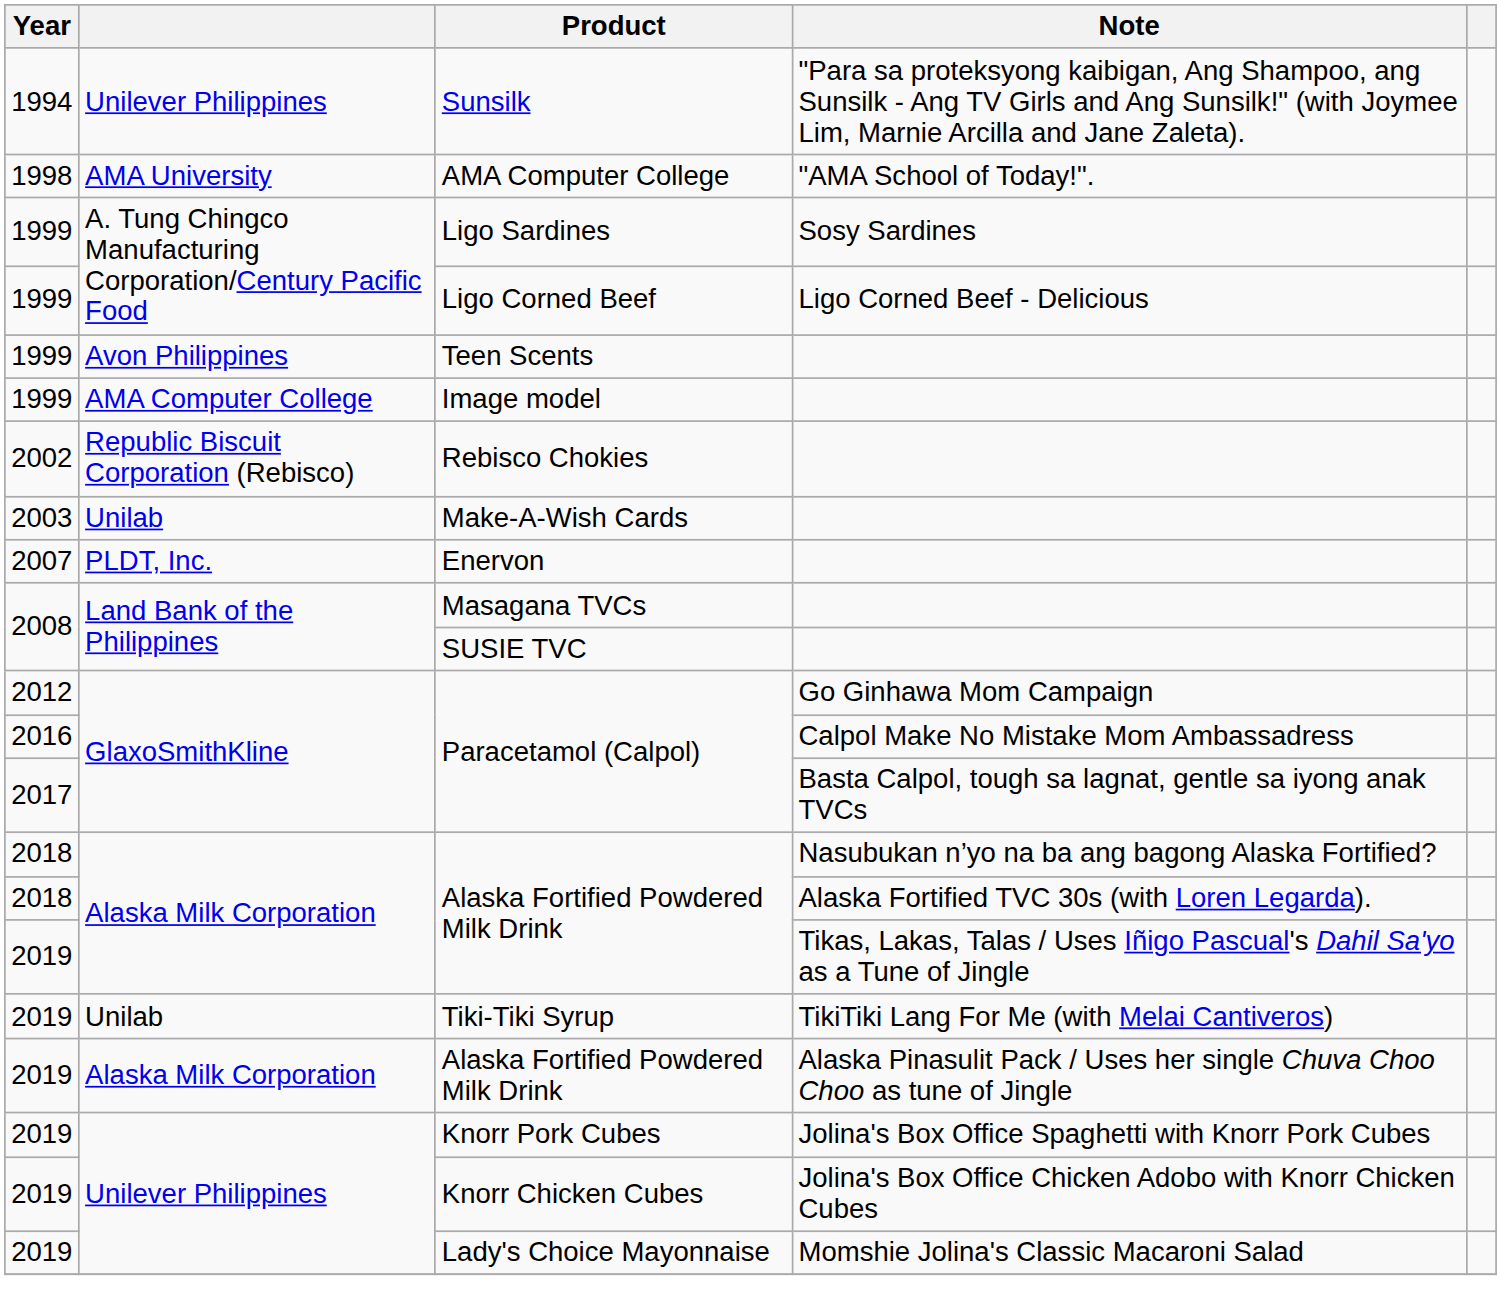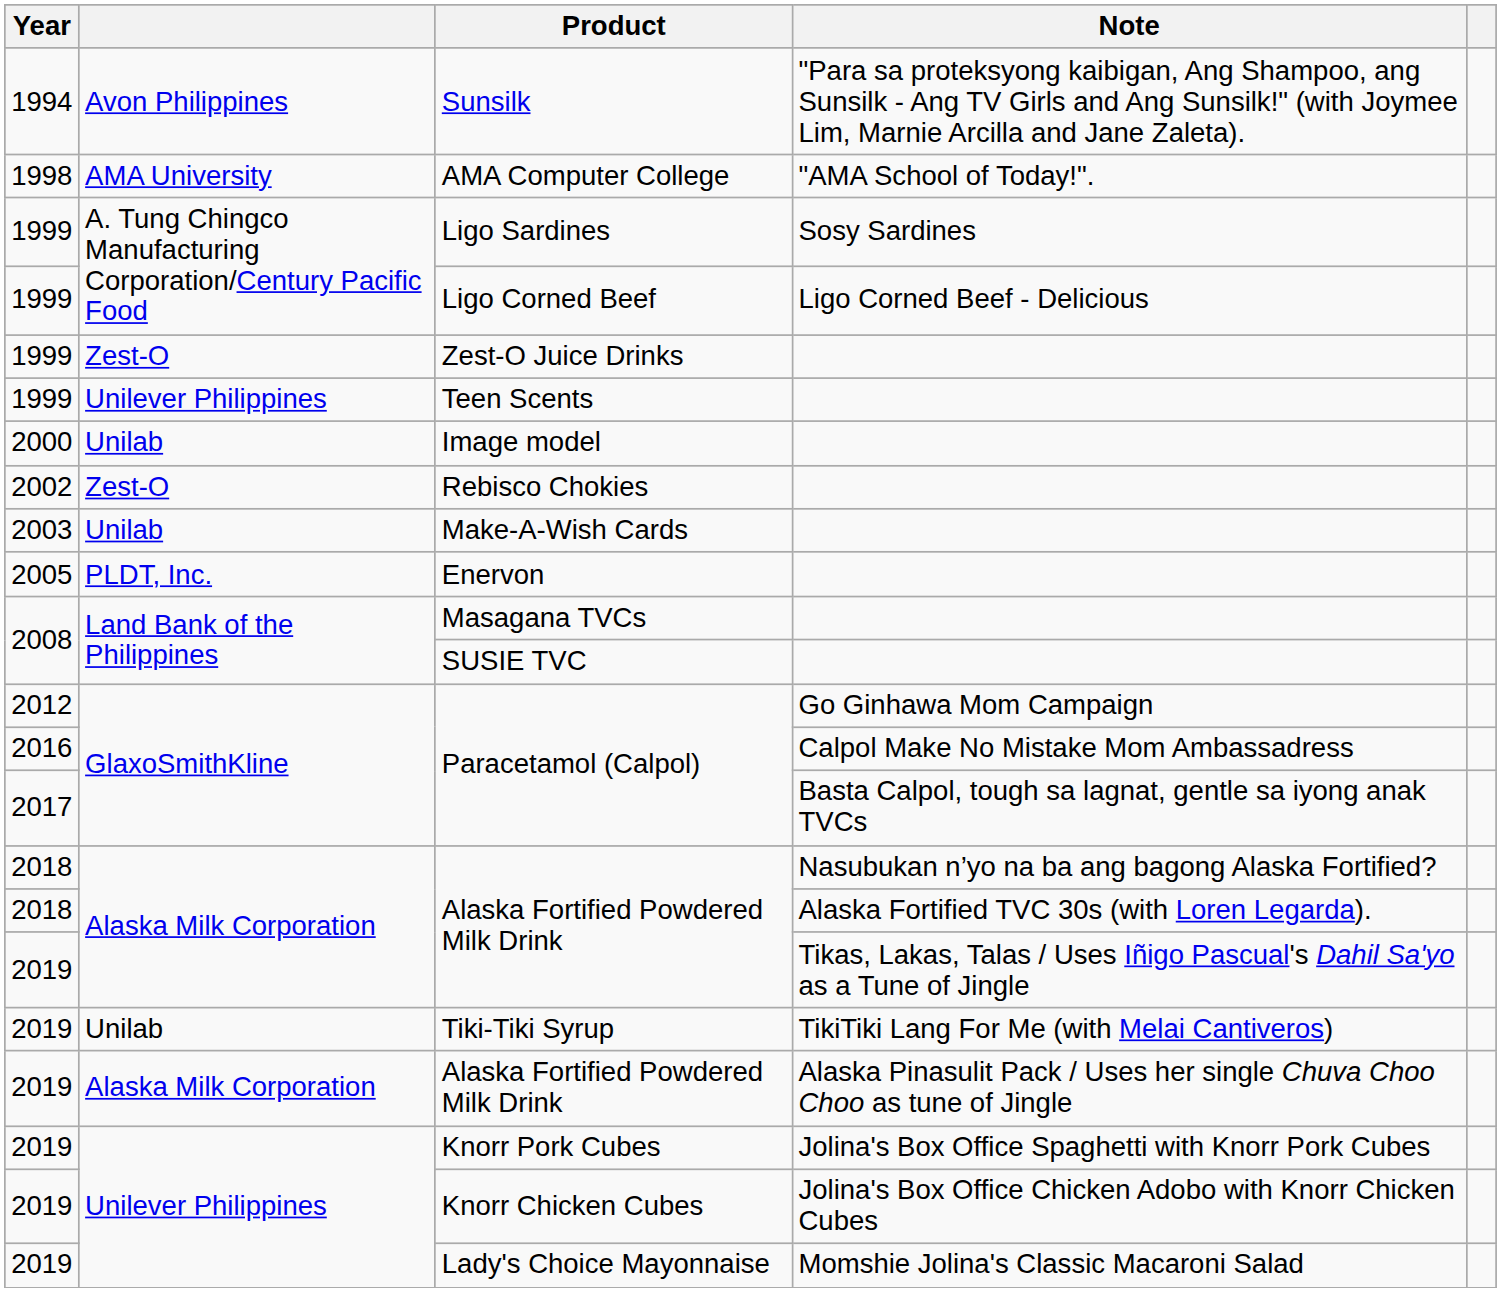Sunsilk | column 2: Unilever Philippines -> Avon Philippines
+ row: 1999 | Zest-O | Zest-O Juice Drinks
Teen Scents | column 2: Avon Philippines -> Unilever Philippines
Image model | Year: 1999 -> 2000
Image model | column 2: AMA Computer College -> Unilab
Rebisco Chokies | column 2: Republic Biscuit Corporation (Rebisco) -> Zest-O
Enervon | Year: 2007 -> 2005
